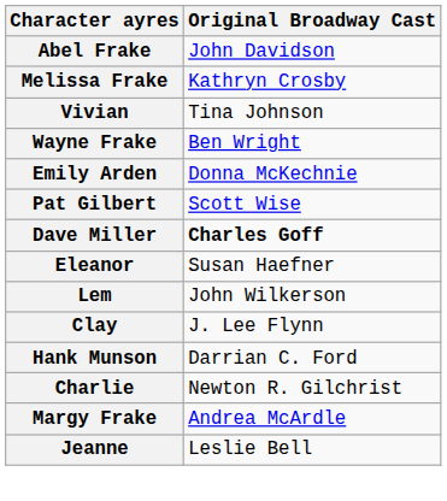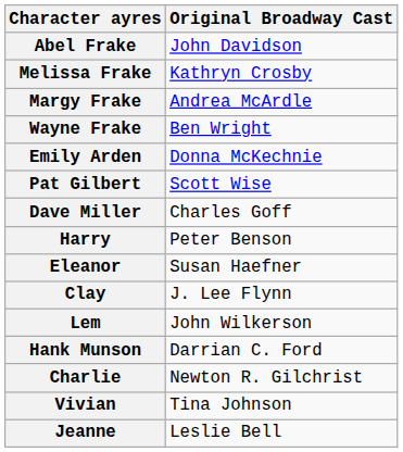rows swapped: Margy Frake <-> Vivian
Dave Miller | Original Broadway Cast: bold -> normal
+ row: Harry | Peter Benson
rows swapped: Lem <-> Clay
